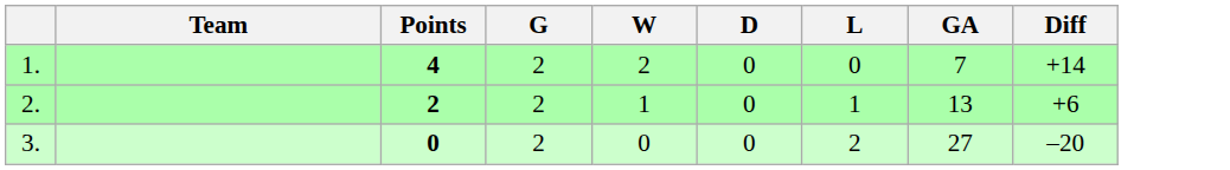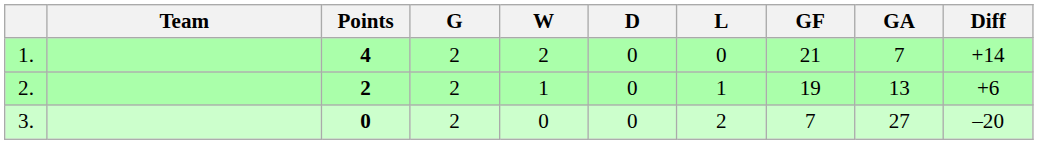+ column: GF | 21 | 19 | 7
